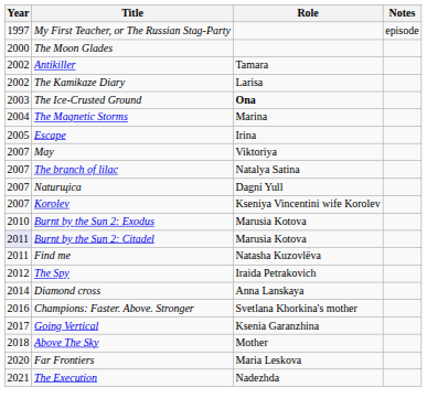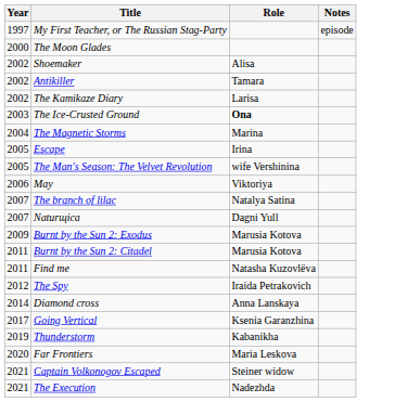+ row: 2002 | Shoemaker | Alisa
+ row: 2005 | The Man's Season: The Velvet Revolution | wife Vershinina
May | Year: 2007 -> 2006
- row: 2007 | Korolev | Kseniya Vincentini wife Korolev
Burnt by the Sun 2: Exodus | Year: 2010 -> 2009
Burnt by the Sun 2: Citadel | Year: lavender background -> no background
- row: 2016 | Champions: Faster. Above. Stronger | Svetlana Khorkina's mother
- row: 2018 | Above The Sky | Mother
+ row: 2019 | Thunderstorm | Kabanikha
+ row: 2021 | Captain Volkonogov Escaped | Steiner widow
